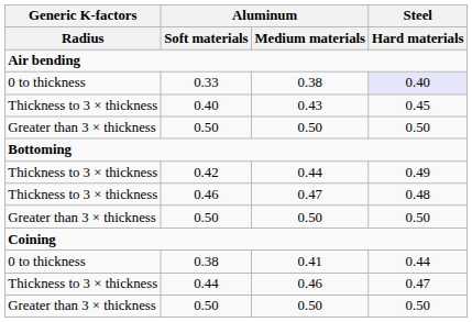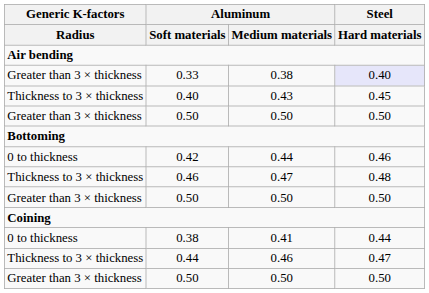0.33 | Generic K-factors / Radius: 0 to thickness -> Greater than 3 × thickness
0.42 | Generic K-factors / Radius: Thickness to 3 × thickness -> 0 to thickness
0.42 | Steel / Hard materials: 0.49 -> 0.46
